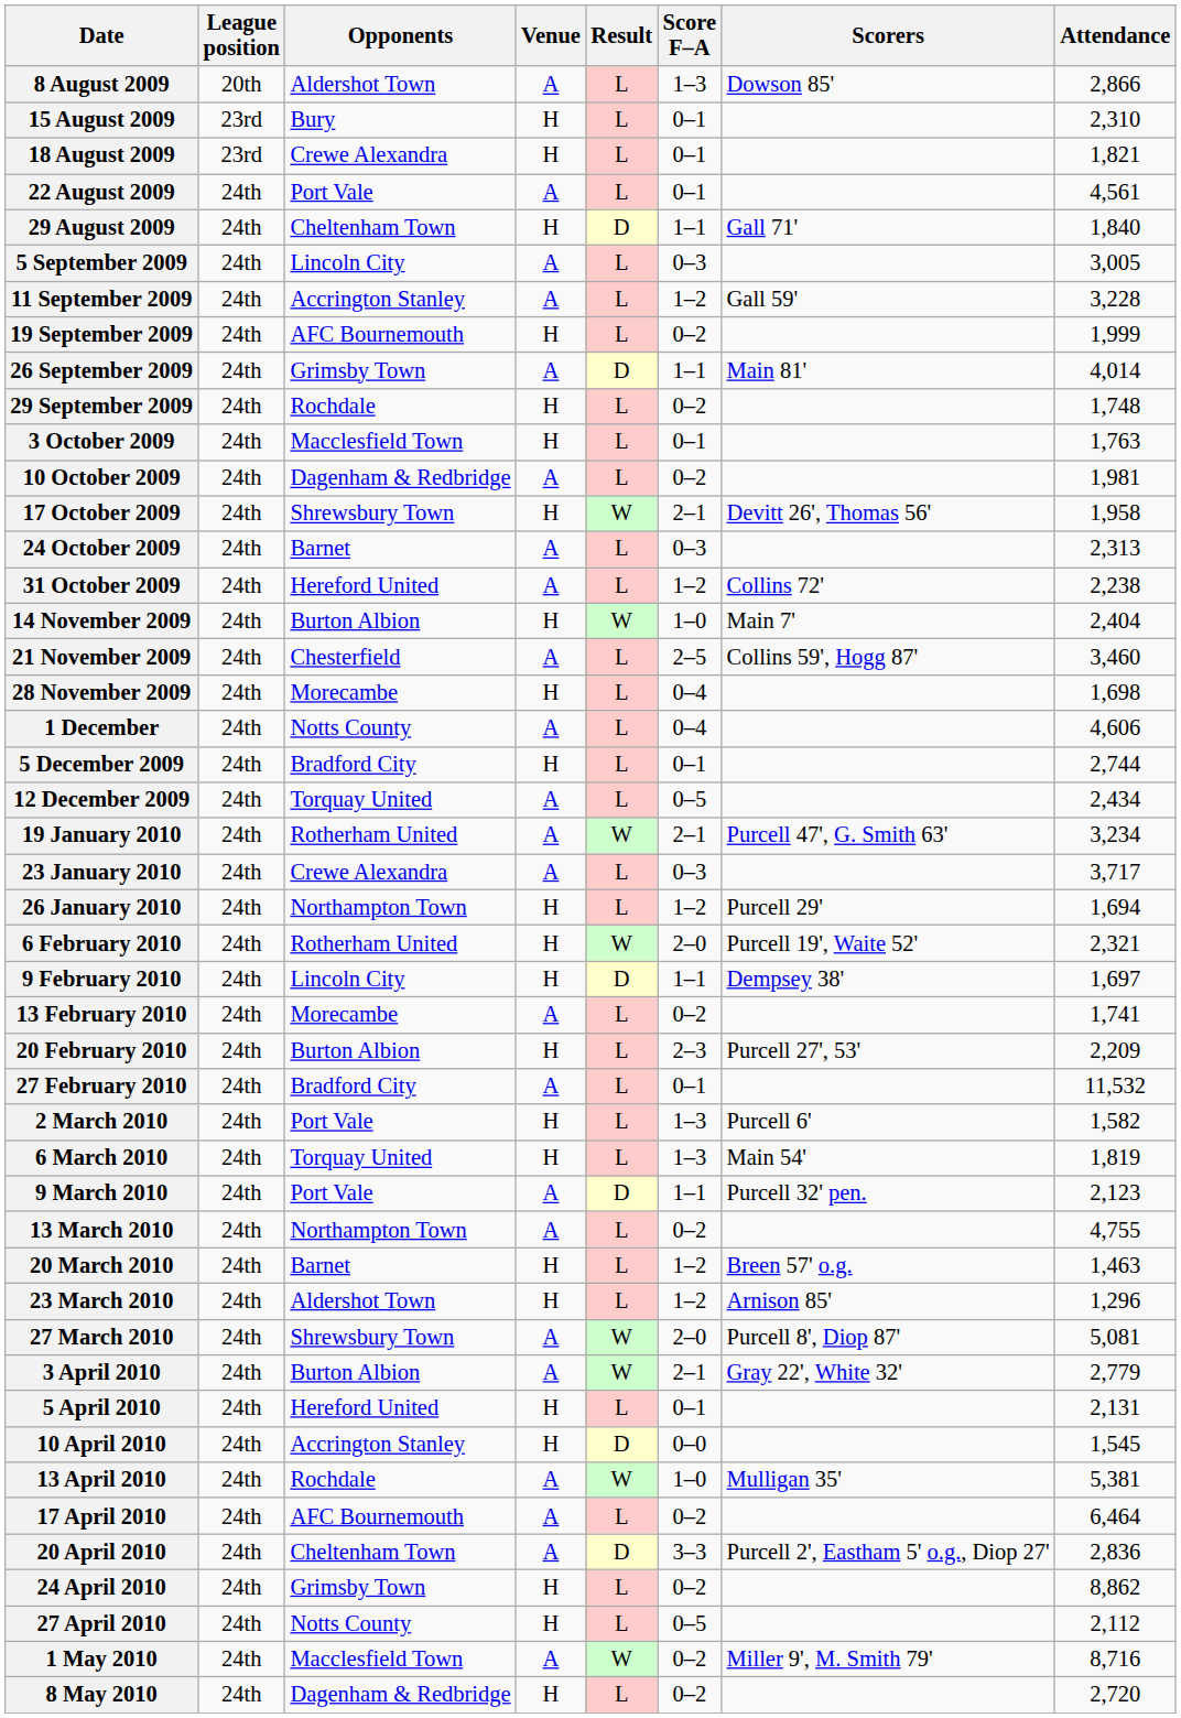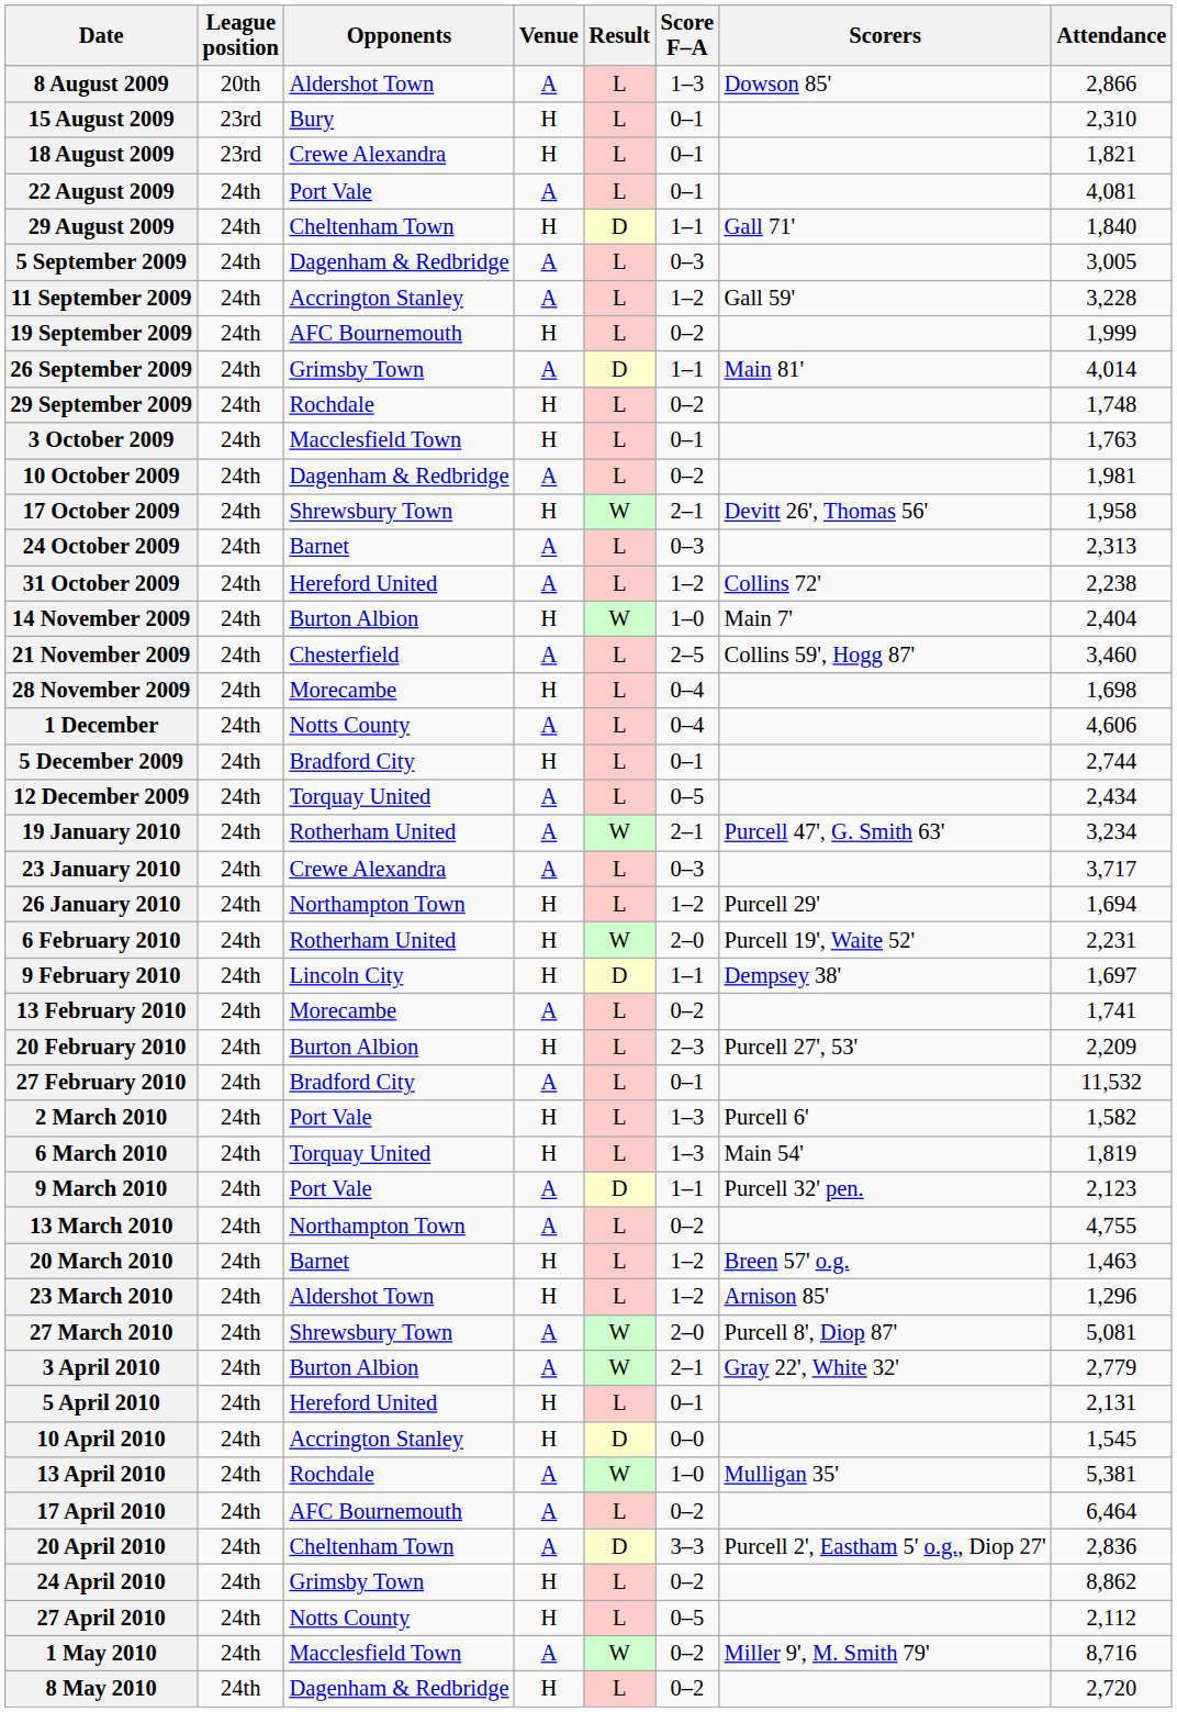22 August 2009 | Attendance: 4,561 -> 4,081
5 September 2009 | Opponents: Lincoln City -> Dagenham & Redbridge
6 February 2010 | Attendance: 2,321 -> 2,231
